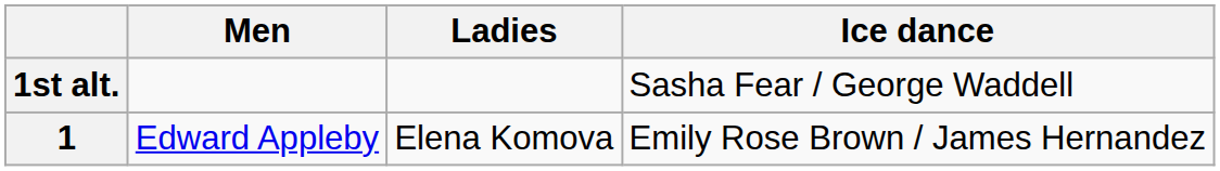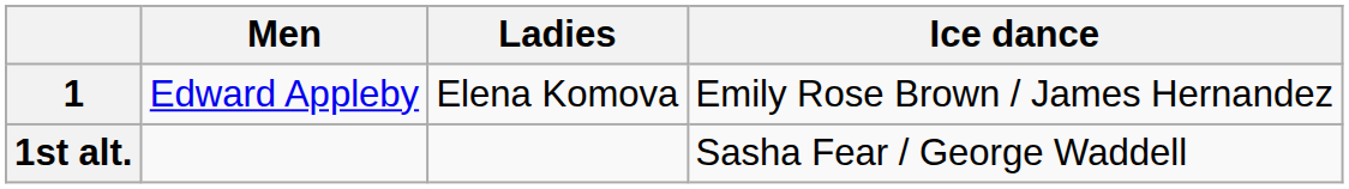rows swapped: 1 <-> 1st alt.
